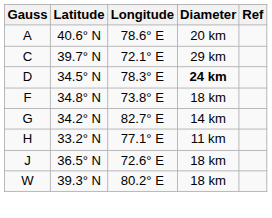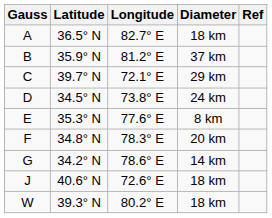A | Latitude: 40.6° N -> 36.5° N
A | Longitude: 78.6° E -> 82.7° E
A | Diameter: 20 km -> 18 km
+ row: B | 35.9° N | 81.2° E | 37 km
D | Longitude: 78.3° E -> 73.8° E
D | Diameter: bold -> normal
+ row: E | 35.3° N | 77.6° E | 8 km
F | Longitude: 73.8° E -> 78.3° E
F | Diameter: 18 km -> 20 km
G | Longitude: 82.7° E -> 78.6° E
- row: H | 33.2° N | 77.1° E | 11 km
J | Latitude: 36.5° N -> 40.6° N
